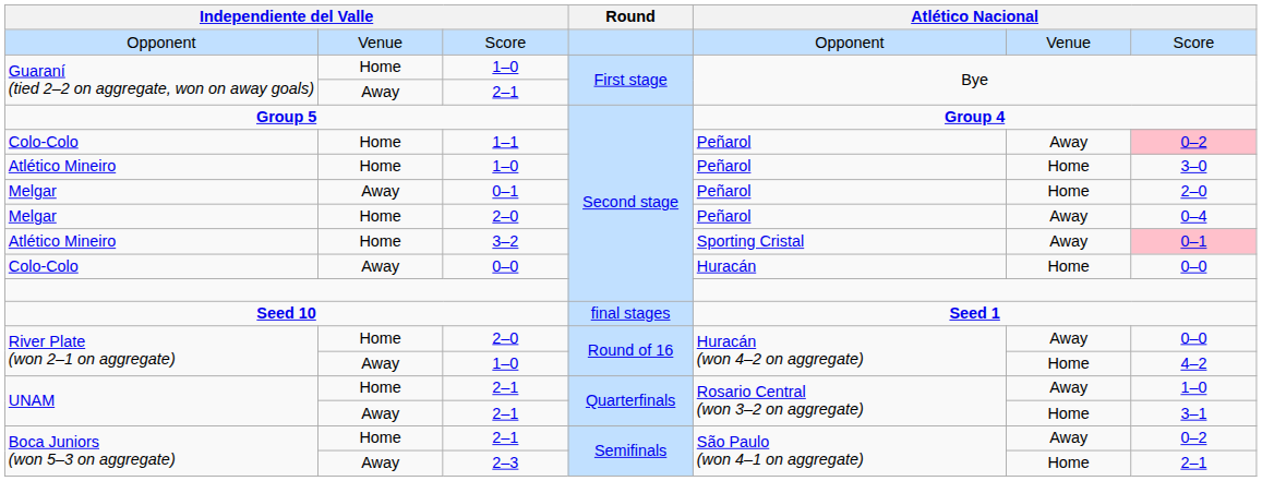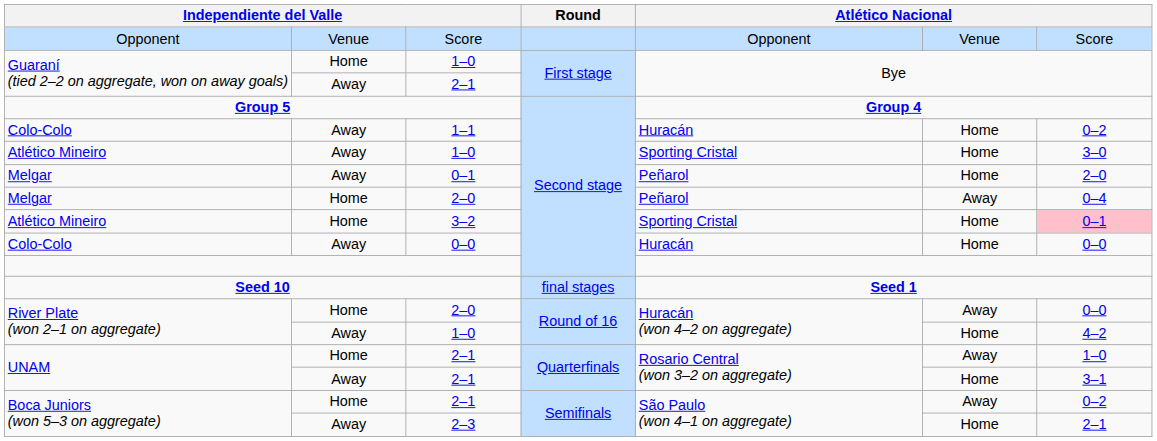1–1 | column 2: Home -> Away
1–1 | column 5: Peñarol -> Huracán
1–1 | column 6: Away -> Home
1–1 | column 7: pink background -> no background
Atlético Mineiro / 1–0 | column 2: Home -> Away
Atlético Mineiro / 1–0 | column 5: Peñarol -> Sporting Cristal
3–2 | column 6: Away -> Home
